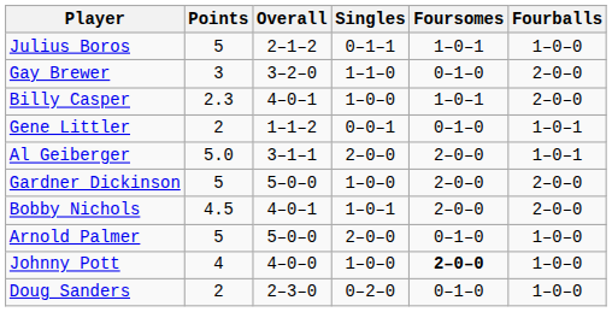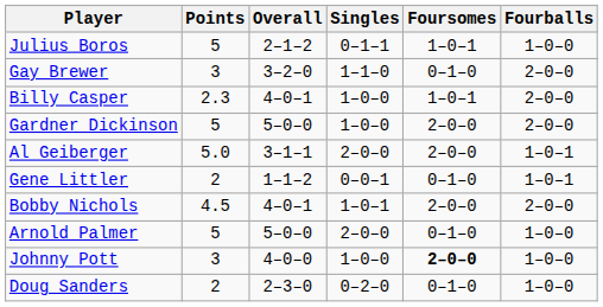rows swapped: Gardner Dickinson <-> Gene Littler
Johnny Pott | Points: 4 -> 3
